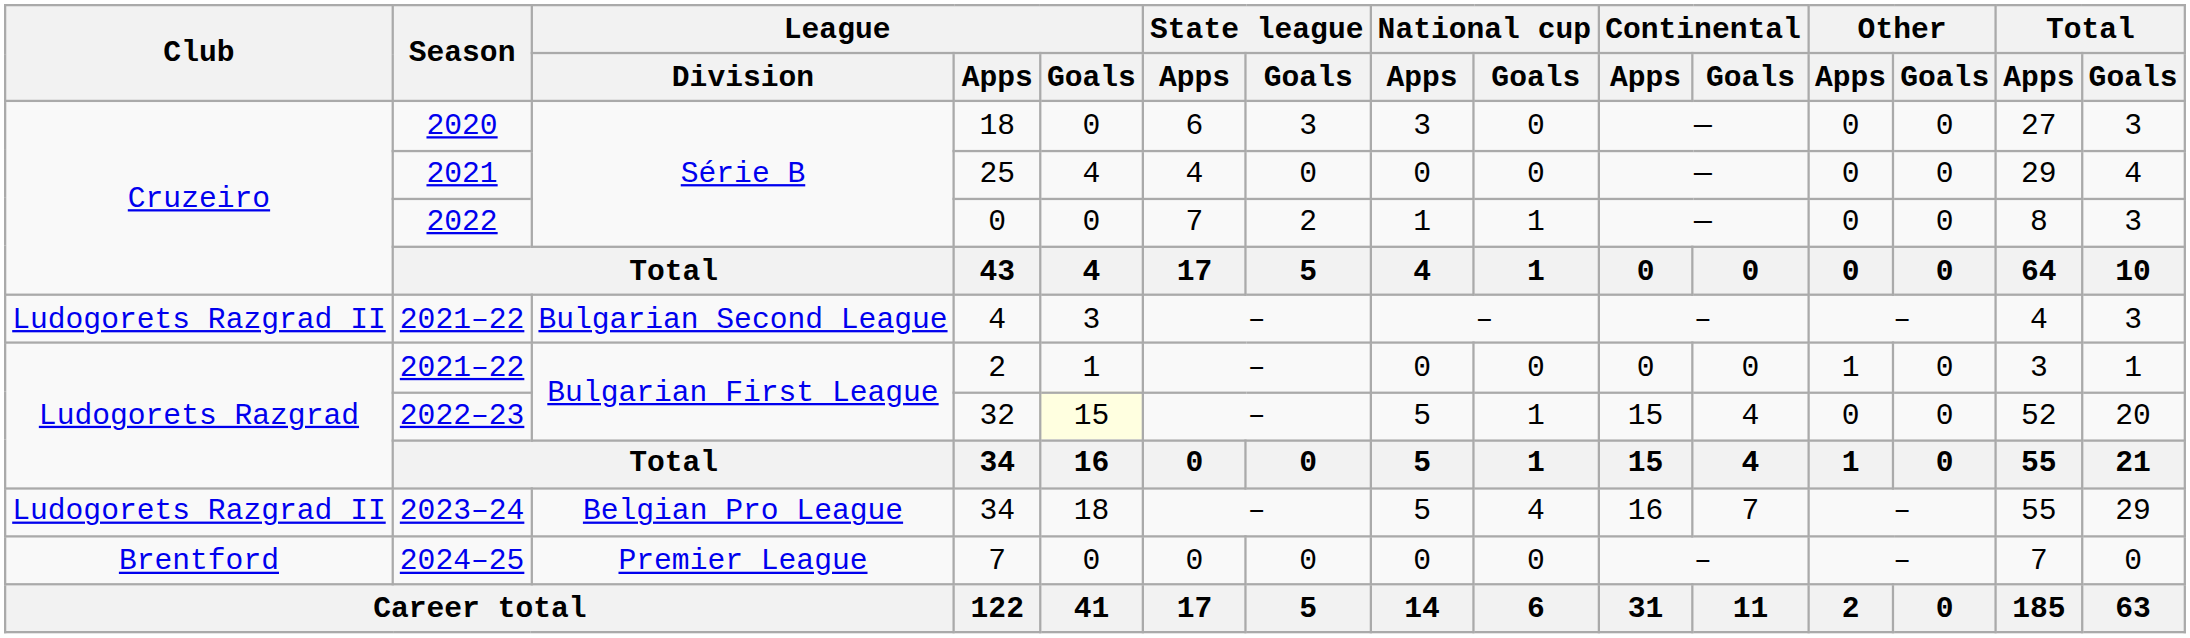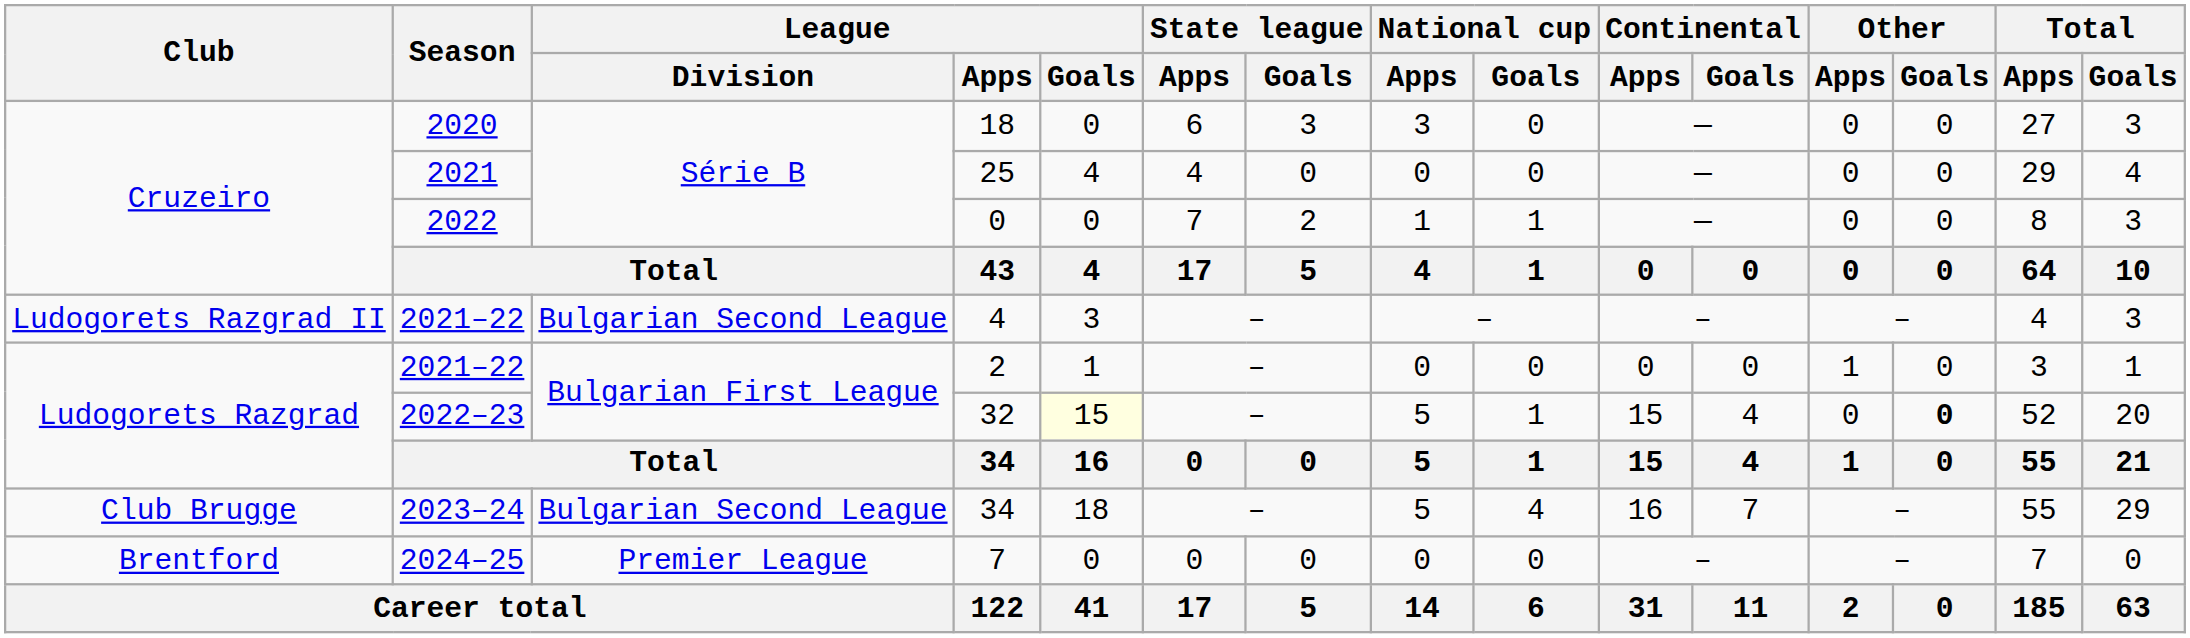32 | Other / Goals: normal -> bold
2023–24 / 34 | Club: Ludogorets Razgrad II -> Club Brugge
2023–24 / 34 | League / Division: Belgian Pro League -> Bulgarian Second League
